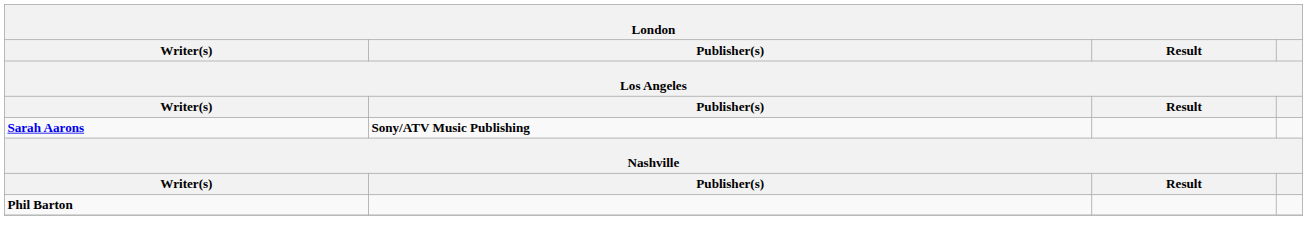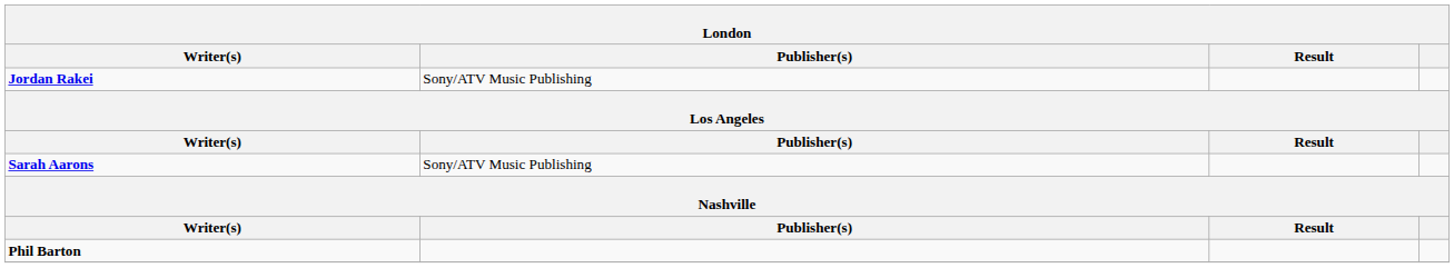+ row: Jordan Rakei | Sony/ATV Music Publishing
Sarah Aarons | Publisher(s): bold -> normal
